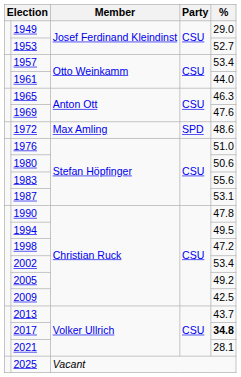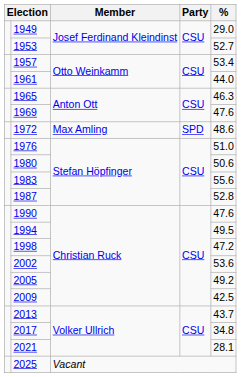1987 | %: 53.1 -> 52.8
1990 | %: 47.8 -> 47.6
2002 | %: 53.4 -> 53.6
2017 | %: bold -> normal
